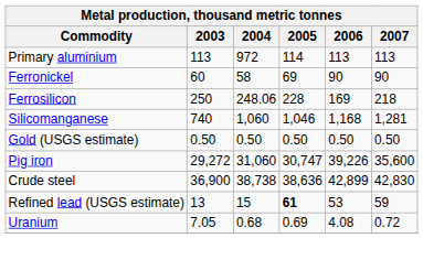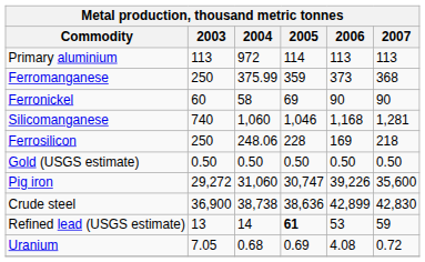+ row: Ferromanganese | 250 | 375.99 | 359 | 373 | 368
rows swapped: Ferrosilicon <-> Silicomanganese
Refined lead (USGS estimate) | 2004: 15 -> 14
